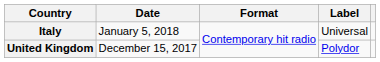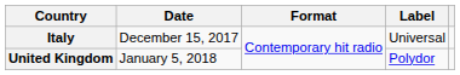Italy | Date: January 5, 2018 -> December 15, 2017
United Kingdom | Date: December 15, 2017 -> January 5, 2018
